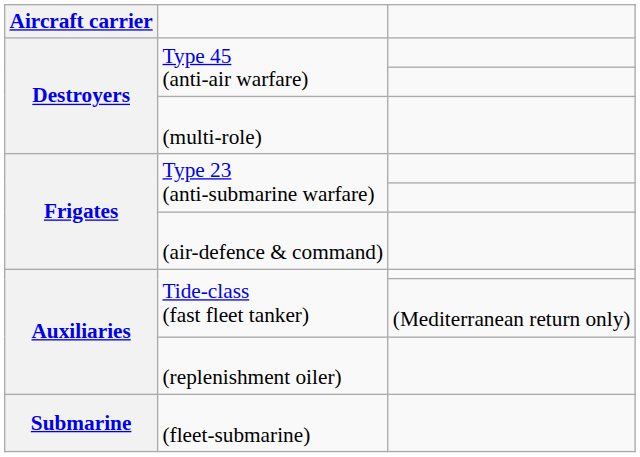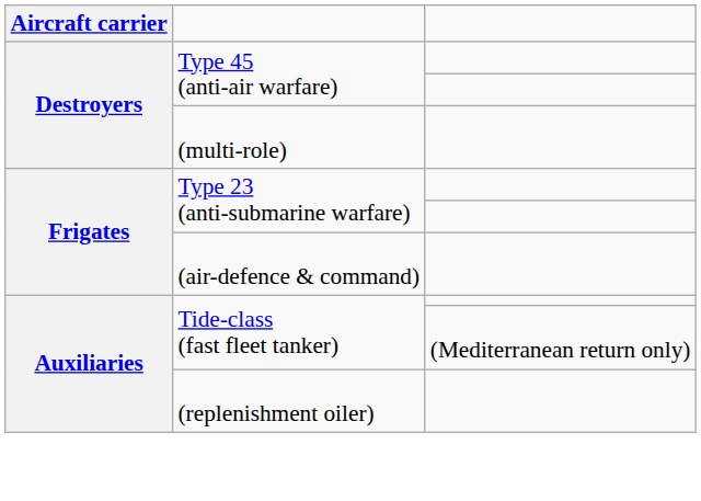- row: Submarine | (fleet-submarine)
